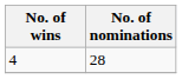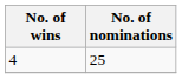4 | No. of nominations: 28 -> 25
